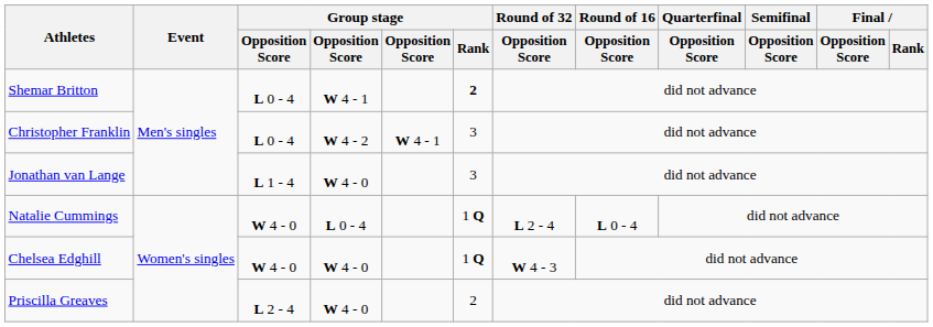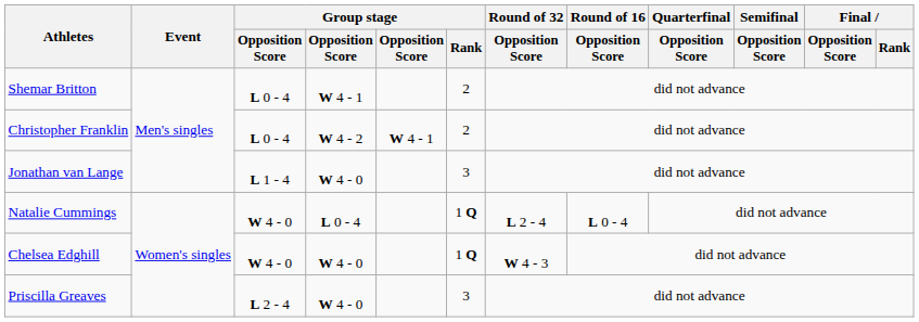Shemar Britton | Group stage / Rank: bold -> normal
Christopher Franklin | Group stage / Rank: 3 -> 2
Priscilla Greaves | Group stage / Rank: 2 -> 3
